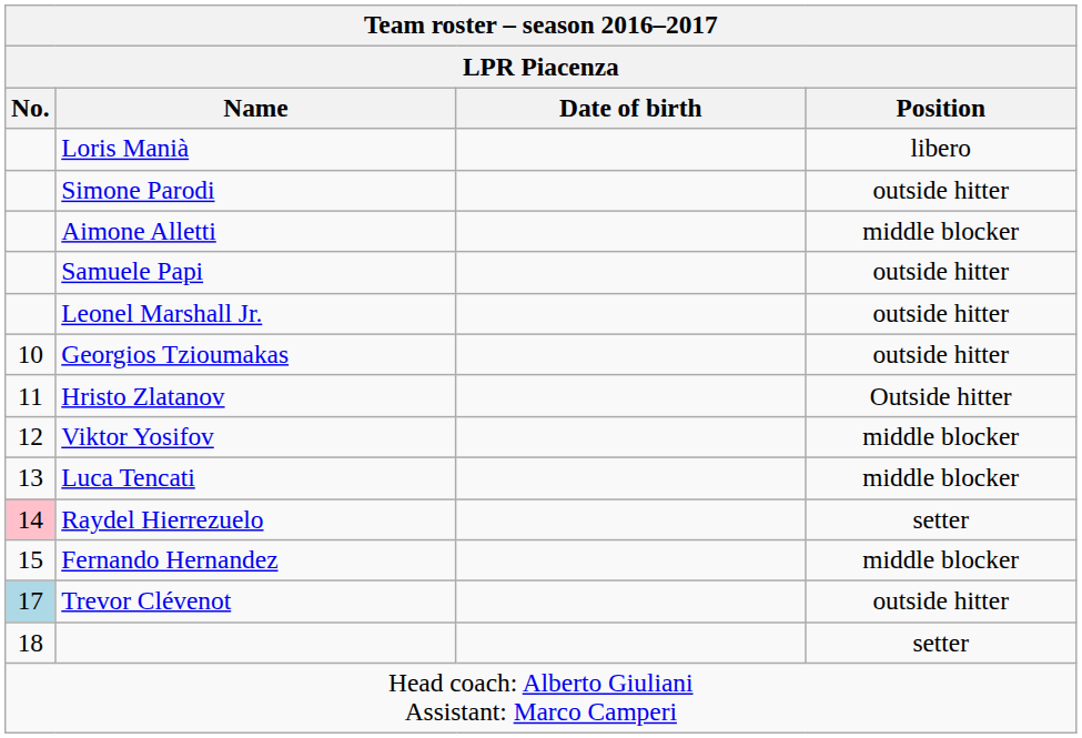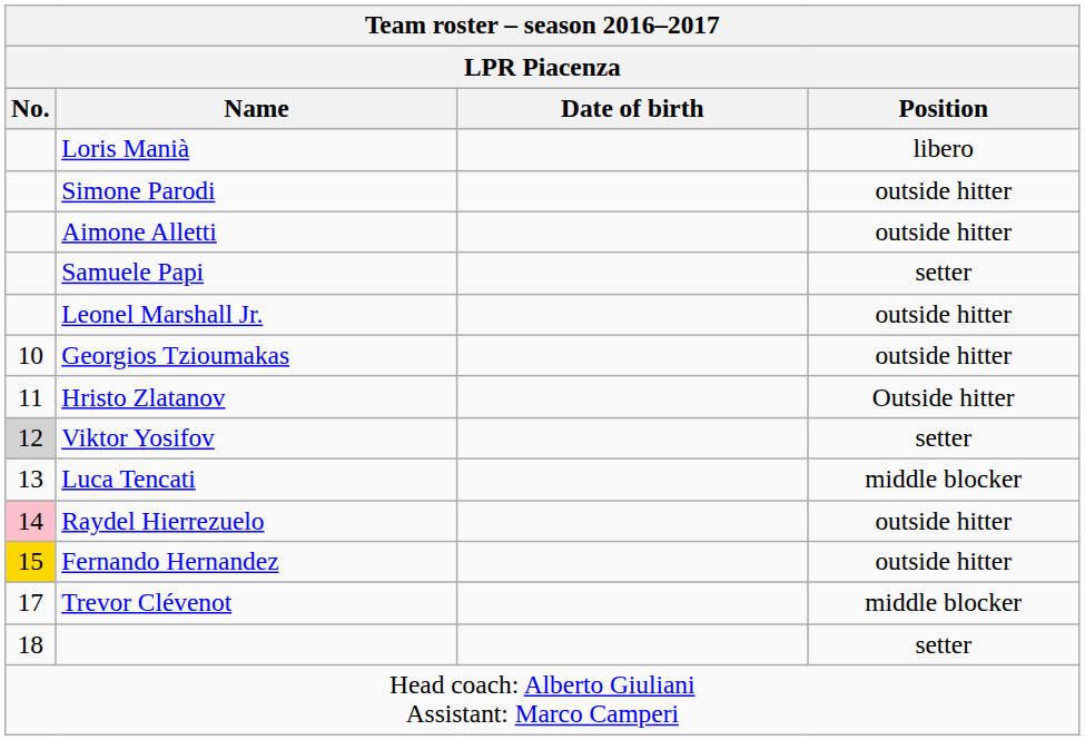Aimone Alletti | Position: middle blocker -> outside hitter
Samuele Papi | Position: outside hitter -> setter
Viktor Yosifov | No.: no background -> lightgrey background
Viktor Yosifov | Position: middle blocker -> setter
Raydel Hierrezuelo | Position: setter -> outside hitter
Fernando Hernandez | No.: no background -> gold background
Fernando Hernandez | Position: middle blocker -> outside hitter
Trevor Clévenot | No.: lightblue background -> no background
Trevor Clévenot | Position: outside hitter -> middle blocker
